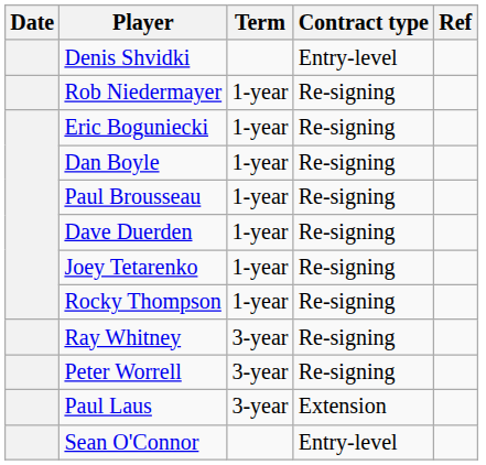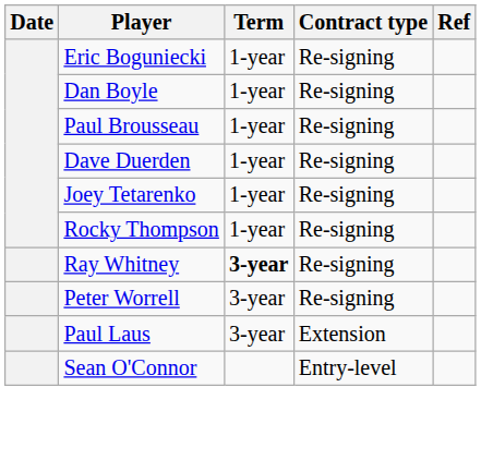- row: Denis Shvidki | Entry-level
- row: Rob Niedermayer | 1-year | Re-signing
Ray Whitney | Term: normal -> bold
